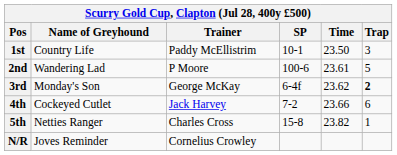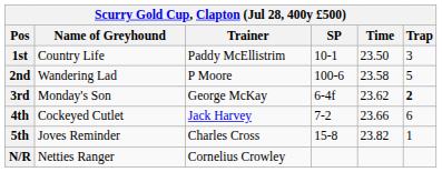2nd | Time: 23.61 -> 23.58
5th | Name of Greyhound: Netties Ranger -> Joves Reminder
N/R | Name of Greyhound: Joves Reminder -> Netties Ranger
